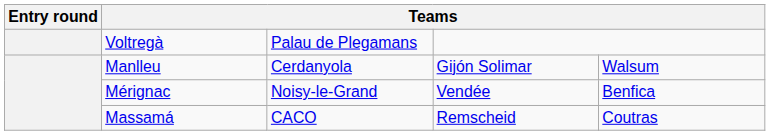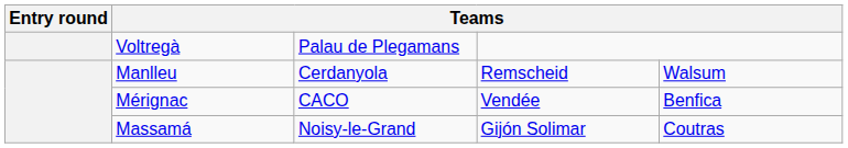Manlleu | column 4: Gijón Solimar -> Remscheid
Mérignac | column 3: Noisy-le-Grand -> CACO
Massamá | column 3: CACO -> Noisy-le-Grand
Massamá | column 4: Remscheid -> Gijón Solimar
